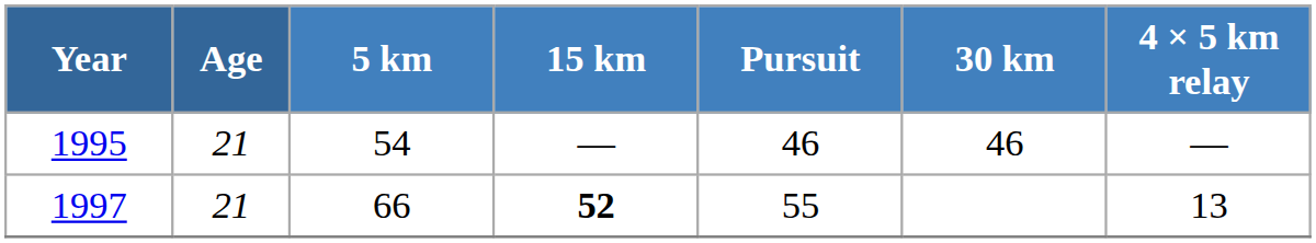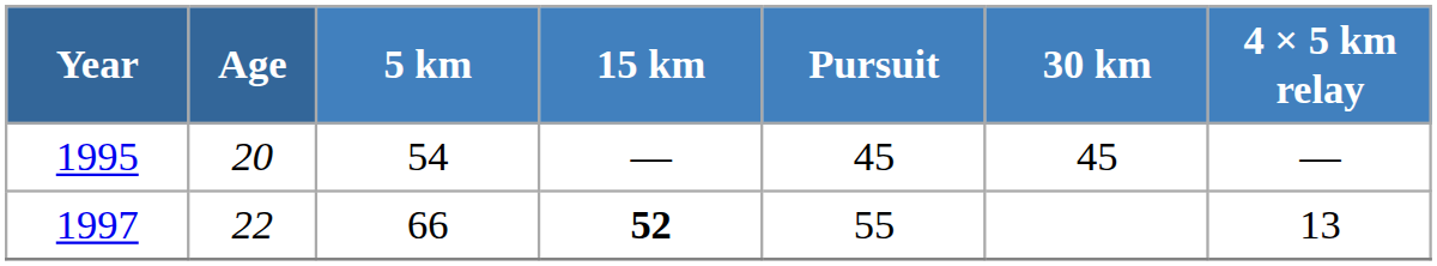1995 | Age: 21 -> 20
1995 | Pursuit: 46 -> 45
1995 | 30 km: 46 -> 45
1997 | Age: 21 -> 22
